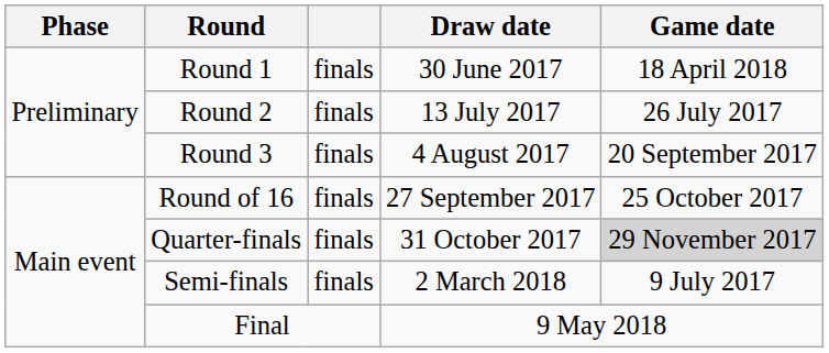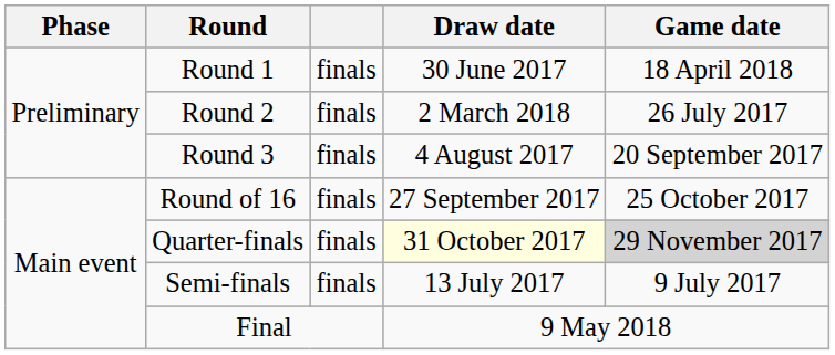Round 2 | Draw date: 13 July 2017 -> 2 March 2018
Quarter-finals | Draw date: no background -> lightyellow background
Semi-finals | Draw date: 2 March 2018 -> 13 July 2017
